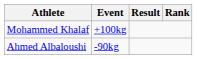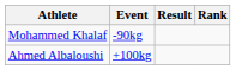Mohammed Khalaf | Event: +100kg -> -90kg
Ahmed Albaloushi | Event: -90kg -> +100kg
